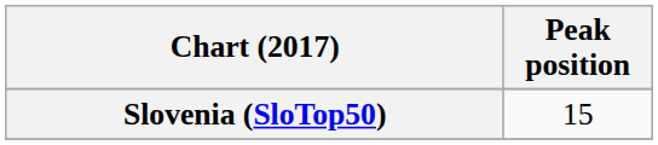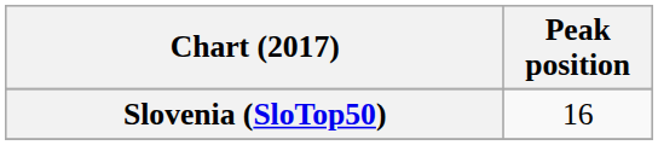Slovenia (SloTop50) | Peak position: 15 -> 16
